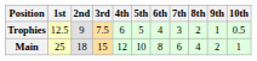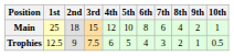rows swapped: Main <-> Trophies
